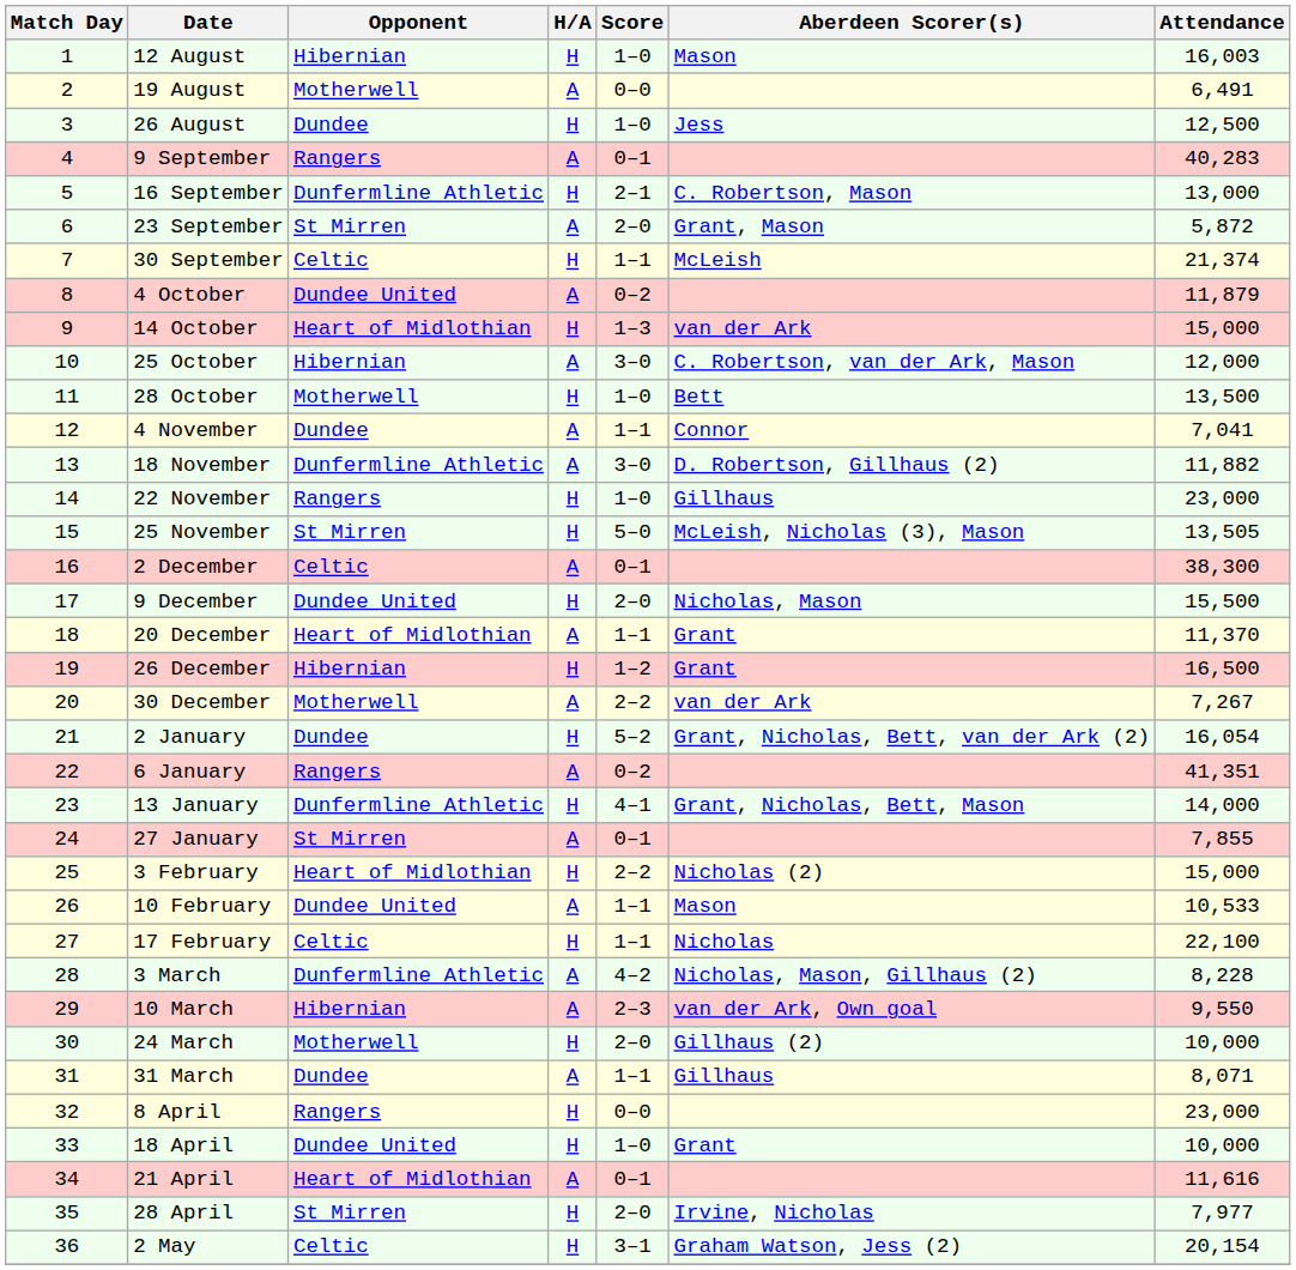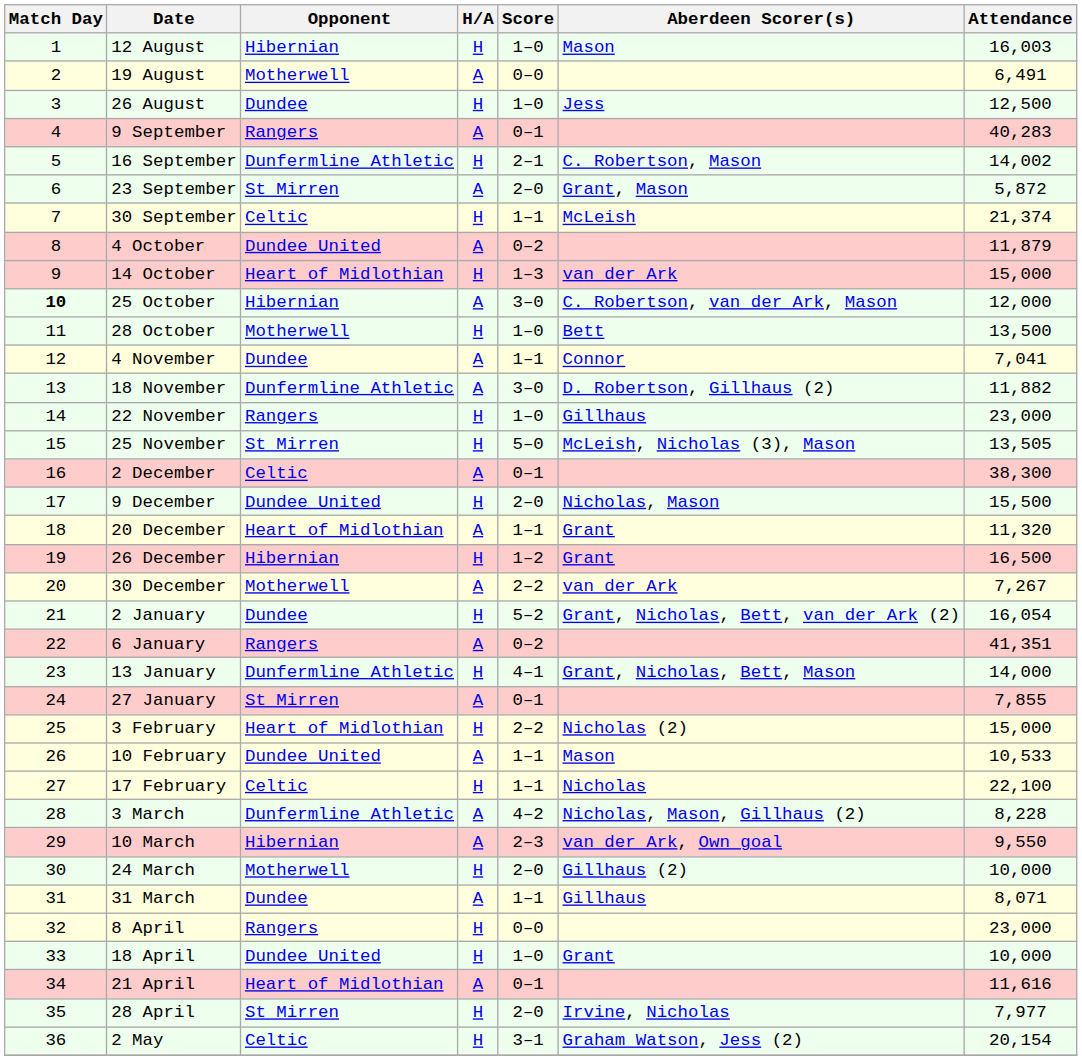16 September | Attendance: 13,000 -> 14,002
25 October | Match Day: normal -> bold
20 December | Attendance: 11,370 -> 11,320
